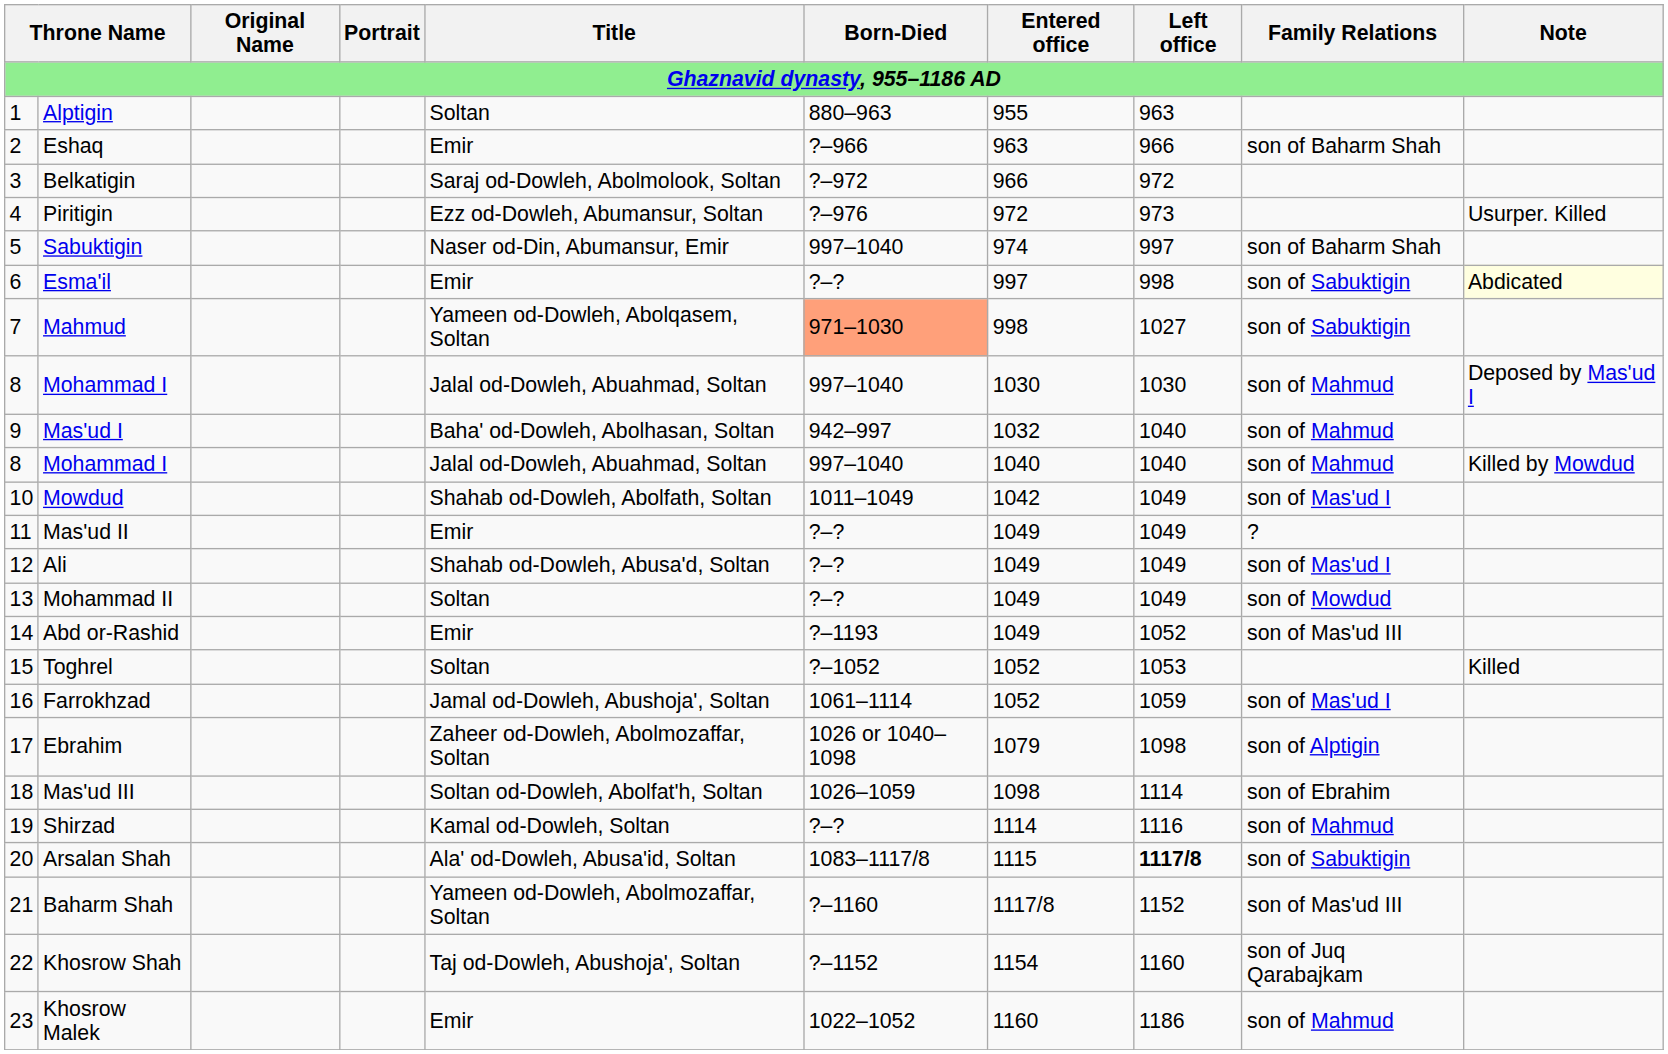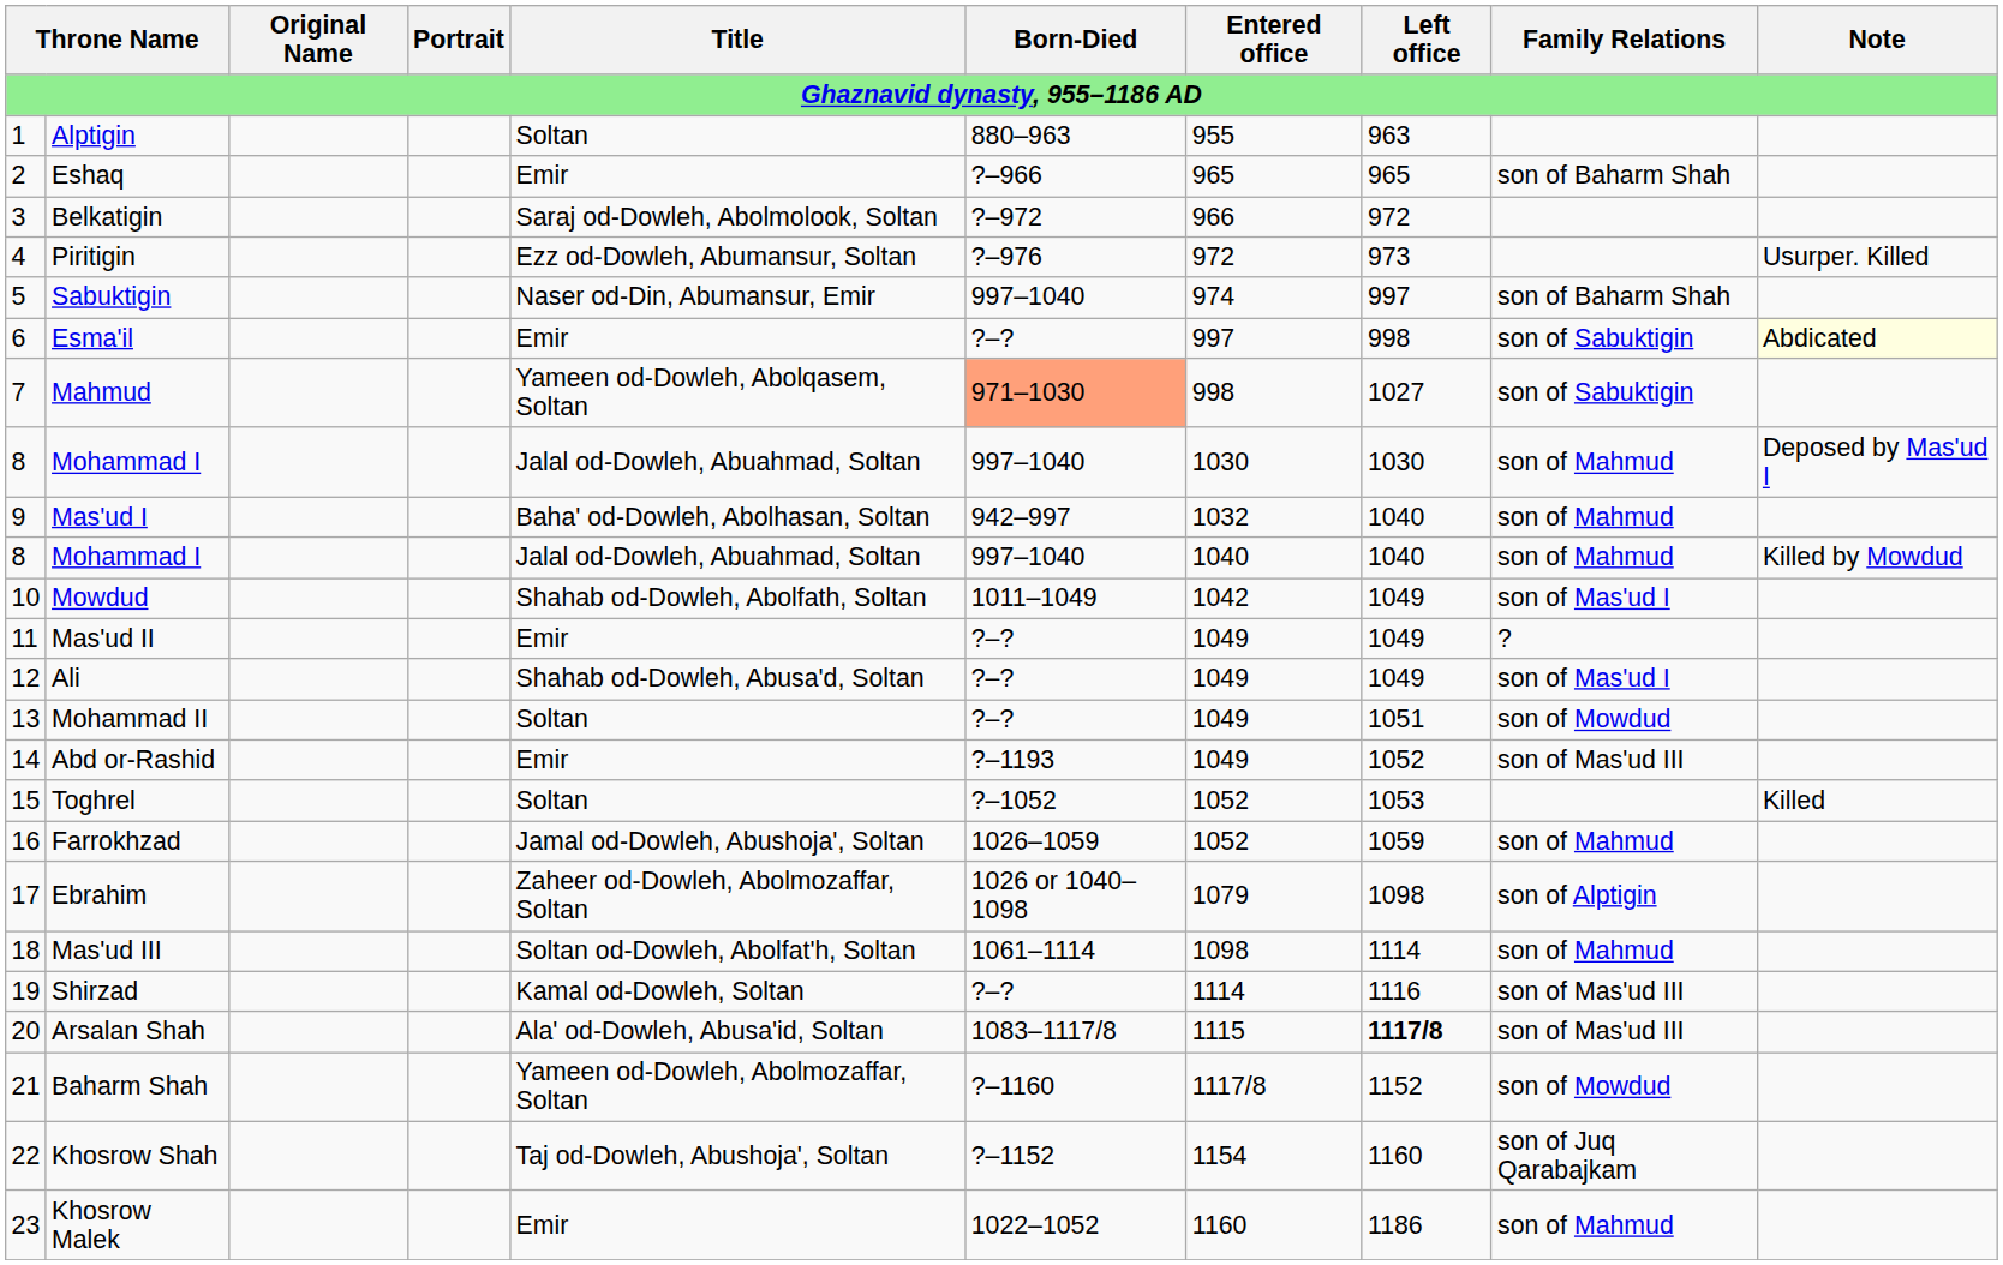Eshaq | Entered office: 963 -> 965
Eshaq | Left office: 966 -> 965
Mohammad II | Left office: 1049 -> 1051
Farrokhzad | Born-Died: 1061–1114 -> 1026–1059
Farrokhzad | Family Relations: son of Mas'ud I -> son of Mahmud
Mas'ud III | Born-Died: 1026–1059 -> 1061–1114
Mas'ud III | Family Relations: son of Ebrahim -> son of Mahmud
Shirzad | Family Relations: son of Mahmud -> son of Mas'ud III
Arsalan Shah | Family Relations: son of Sabuktigin -> son of Mas'ud III
Baharm Shah | Family Relations: son of Mas'ud III -> son of Mowdud
